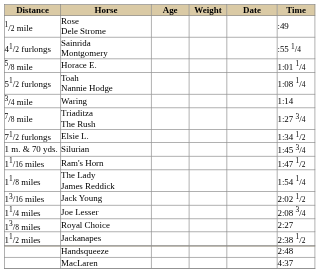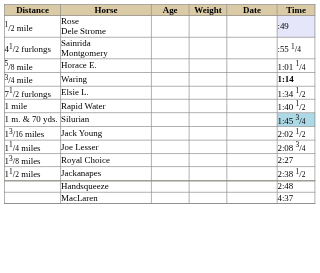Rose Dele Strome | column 6: no background -> lavender background
- row: 51/2 furlongs | Toah Nannie Hodge | 1:08 1/4
Waring | column 6: normal -> bold
- row: 7/8 mile | Triaditza The Rush | 1:27 3/4
+ row: 1 mile | Rapid Water | 1:40 1/2
Silurian | column 6: no background -> lightblue background
- row: 11/16 miles | Ram's Horn | 1:47 1/2
- row: 11/8 miles | The Lady James Reddick | 1:54 1/4
